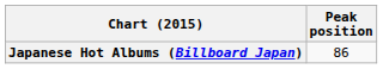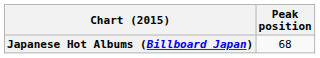Japanese Hot Albums (Billboard Japan) | Peak position: 86 -> 68
